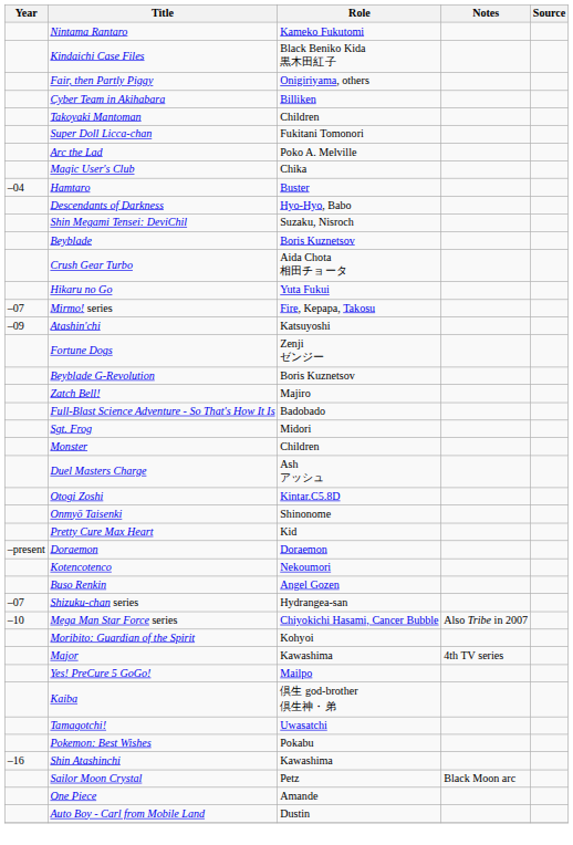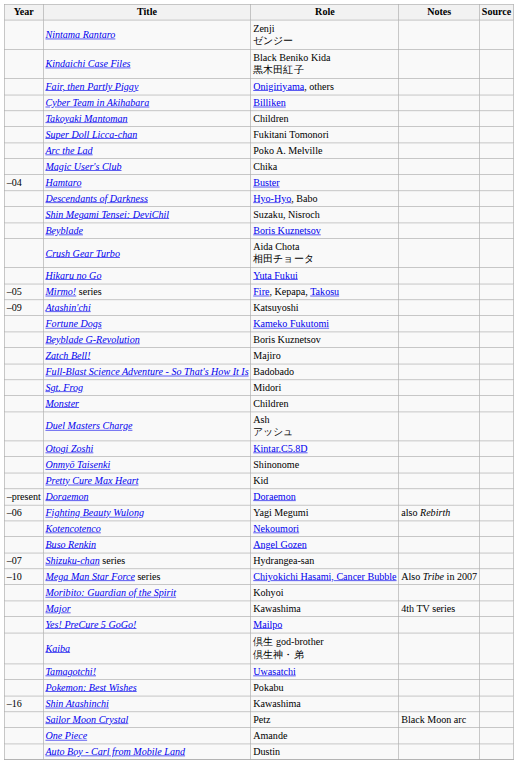Nintama Rantaro | Role: Kameko Fukutomi -> Zenji ゼンジー
Mirmo! series | Year: –07 -> –05
Fortune Dogs | Role: Zenji ゼンジー -> Kameko Fukutomi
+ row: –06 | Fighting Beauty Wulong | Yagi Megumi | also Rebirth
